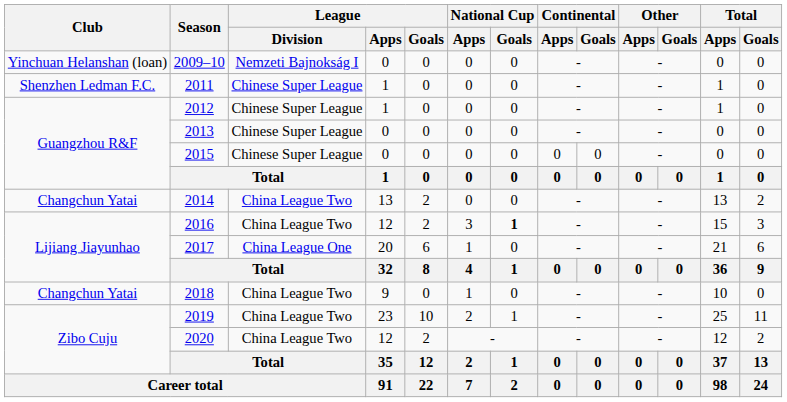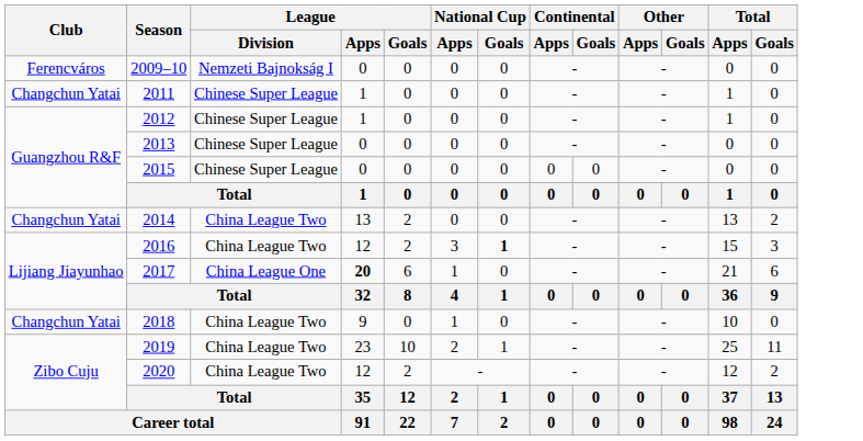2009–10 | Club: Yinchuan Helanshan (loan) -> Ferencváros
2011 | Club: Shenzhen Ledman F.C. -> Changchun Yatai
2017 | League / Apps: normal -> bold
